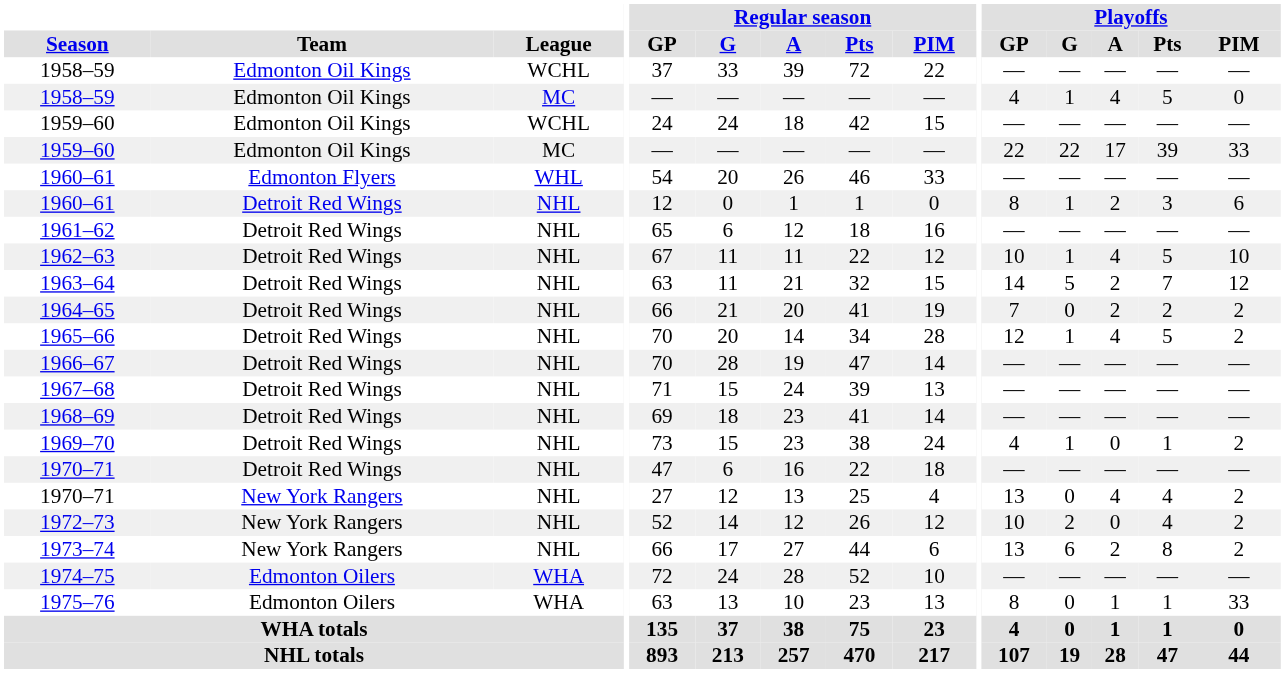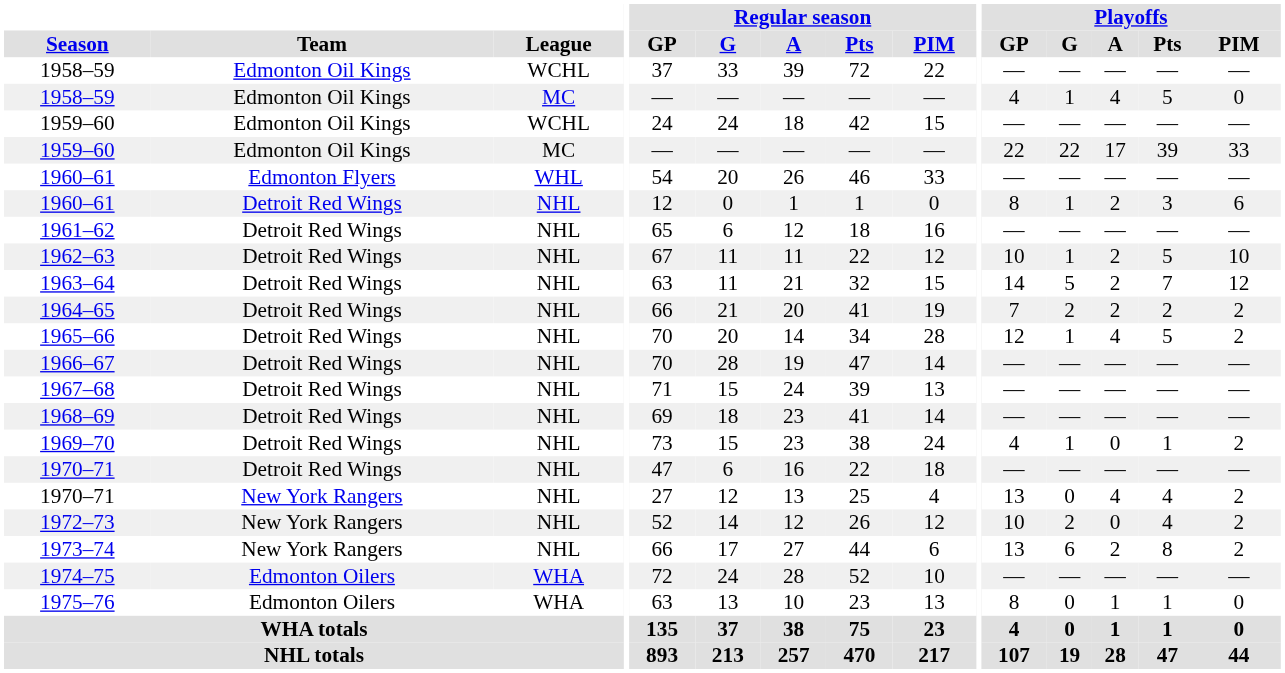1962–63 | Playoffs / A: 4 -> 2
1964–65 | Playoffs / G: 0 -> 2
1975–76 | Playoffs / PIM: 33 -> 0
